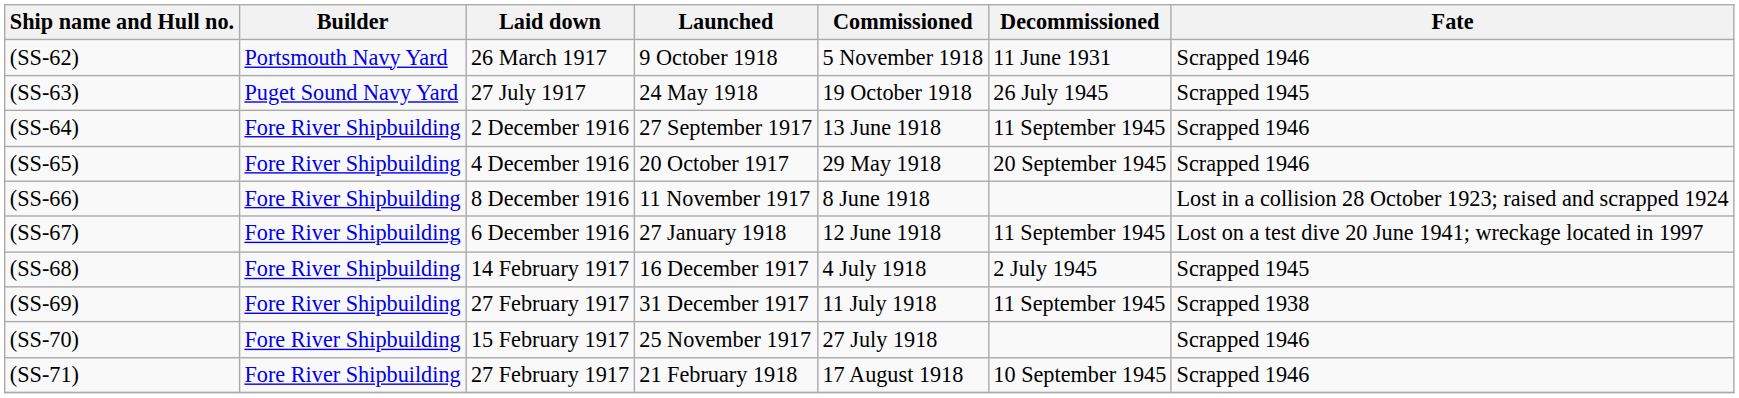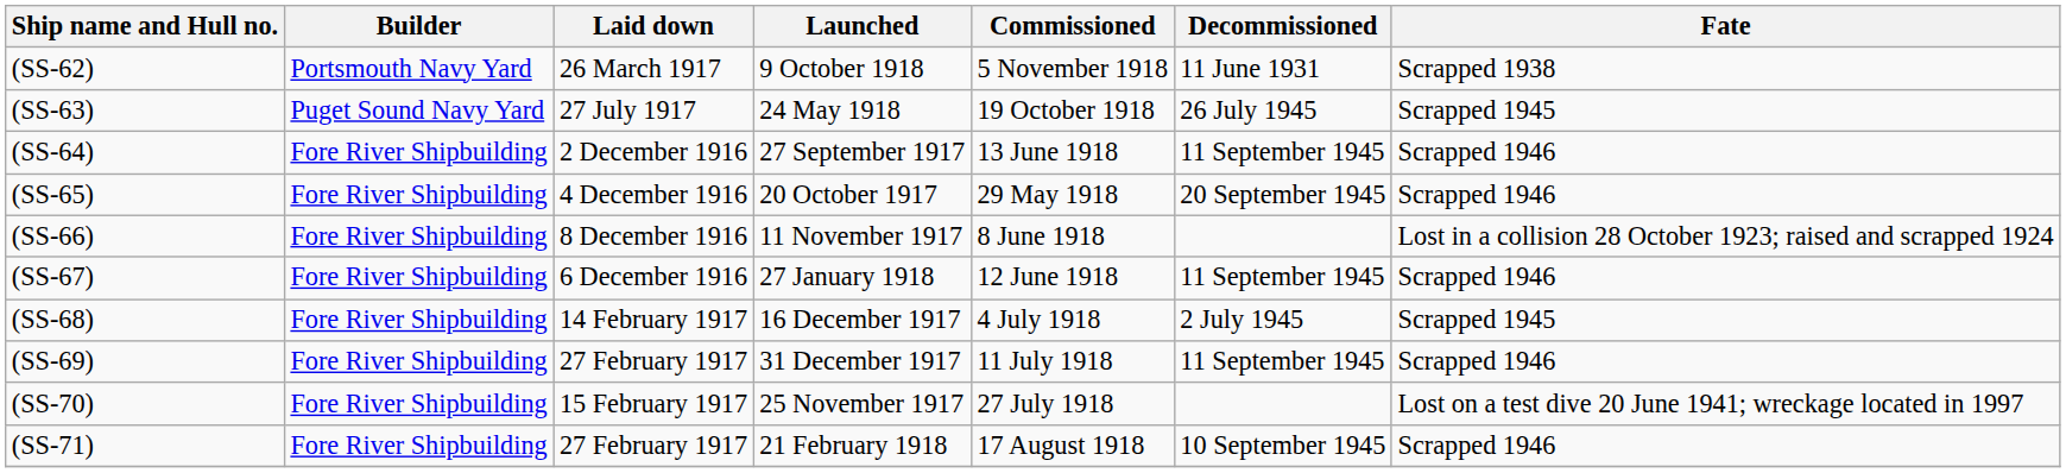(SS-62) | Fate: Scrapped 1946 -> Scrapped 1938
(SS-67) | Fate: Lost on a test dive 20 June 1941; wreckage located in 1997 -> Scrapped 1946
(SS-69) | Fate: Scrapped 1938 -> Scrapped 1946
(SS-70) | Fate: Scrapped 1946 -> Lost on a test dive 20 June 1941; wreckage located in 1997
